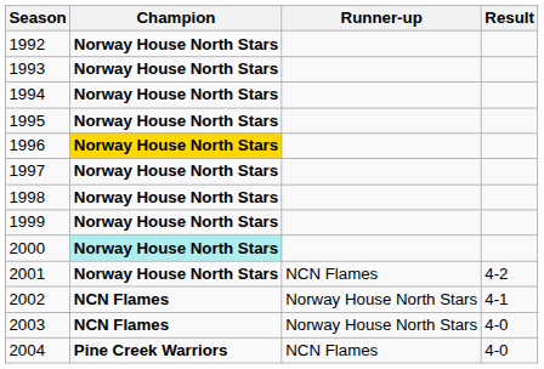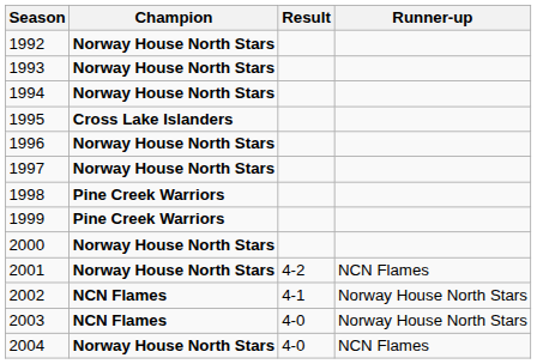columns swapped: Runner-up <-> Result
1995 | Champion: Norway House North Stars -> Cross Lake Islanders
1996 | Champion: gold background -> no background
1998 | Champion: Norway House North Stars -> Pine Creek Warriors
1999 | Champion: Norway House North Stars -> Pine Creek Warriors
2000 | Champion: paleturquoise background -> no background
2004 | Champion: Pine Creek Warriors -> Norway House North Stars
